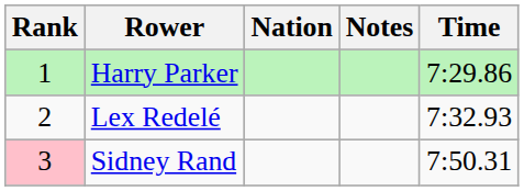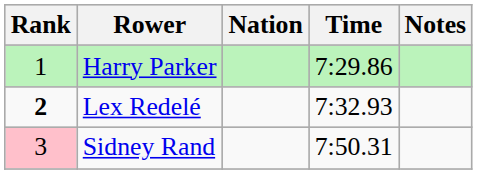columns swapped: Time <-> Notes
Lex Redelé | Rank: normal -> bold
